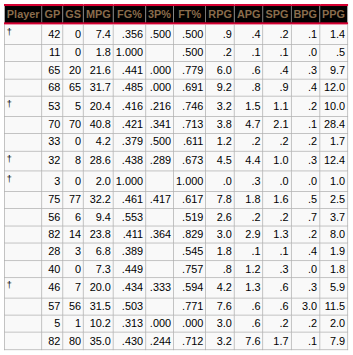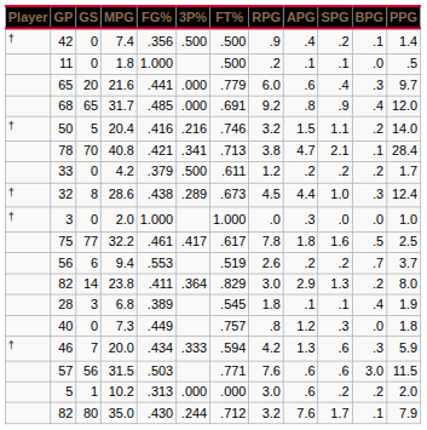20.4 | GP: 53 -> 50
20.4 | PPG: 10.0 -> 14.0
40.8 | GP: 70 -> 78
